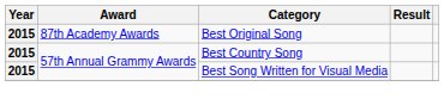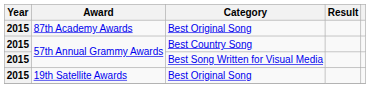+ row: 2015 | 19th Satellite Awards | Best Original Song
